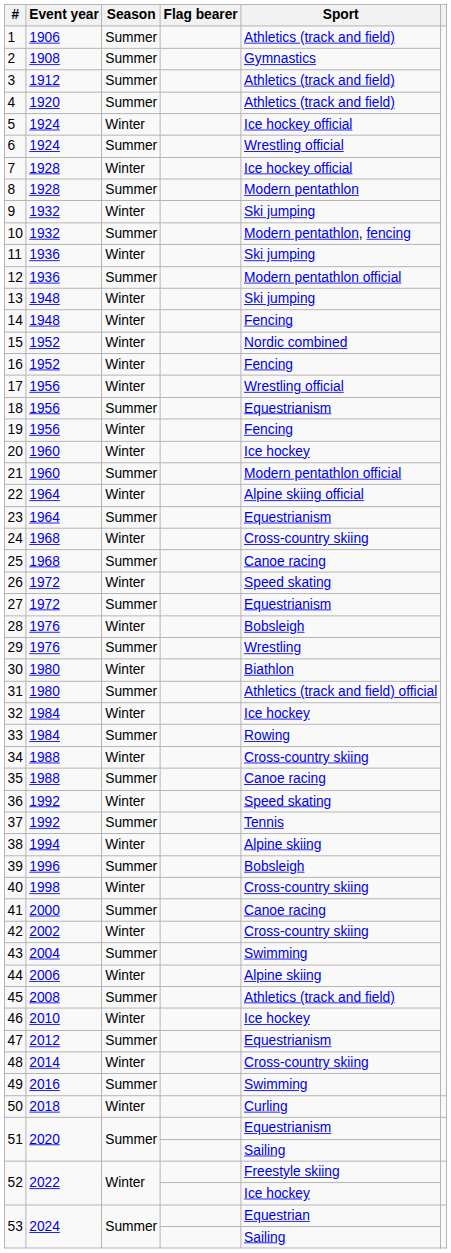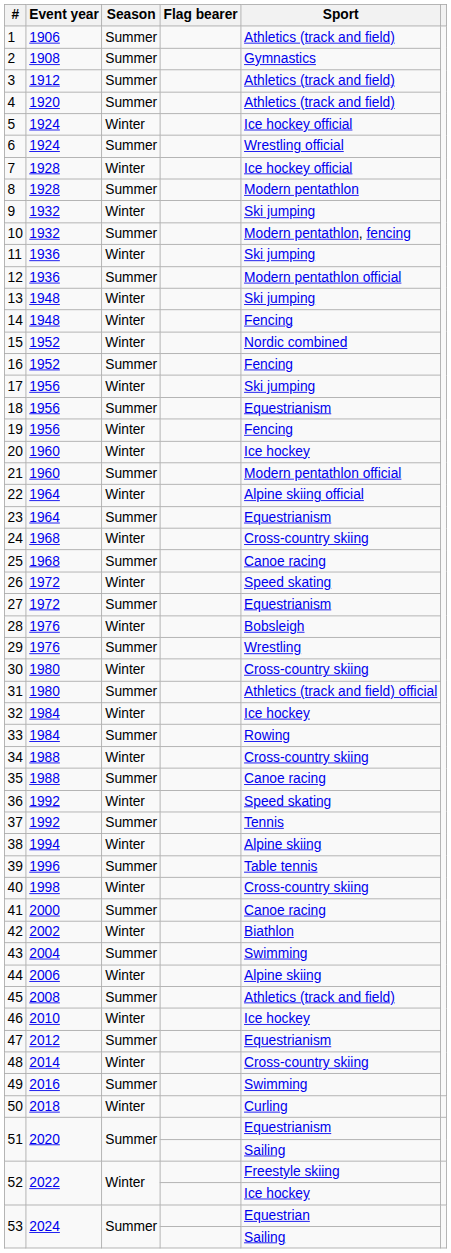16 | Season: Winter -> Summer
17 | Sport: Wrestling official -> Ski jumping
30 | Sport: Biathlon -> Cross-country skiing
39 | Sport: Bobsleigh -> Table tennis
42 | Sport: Cross-country skiing -> Biathlon
